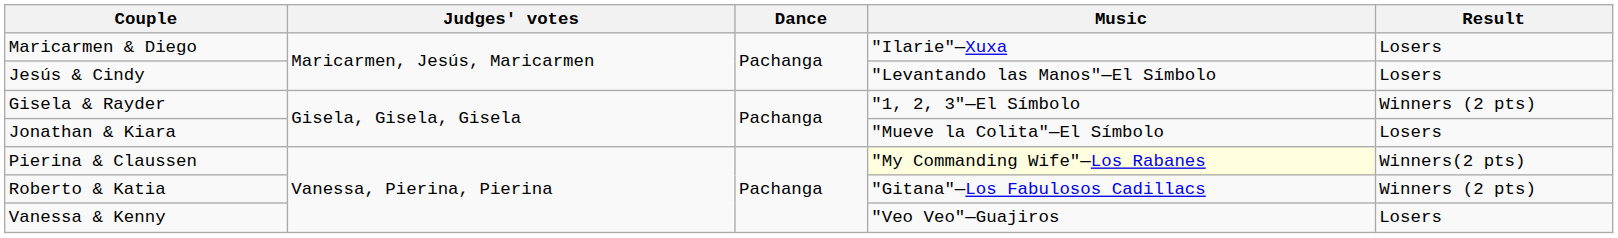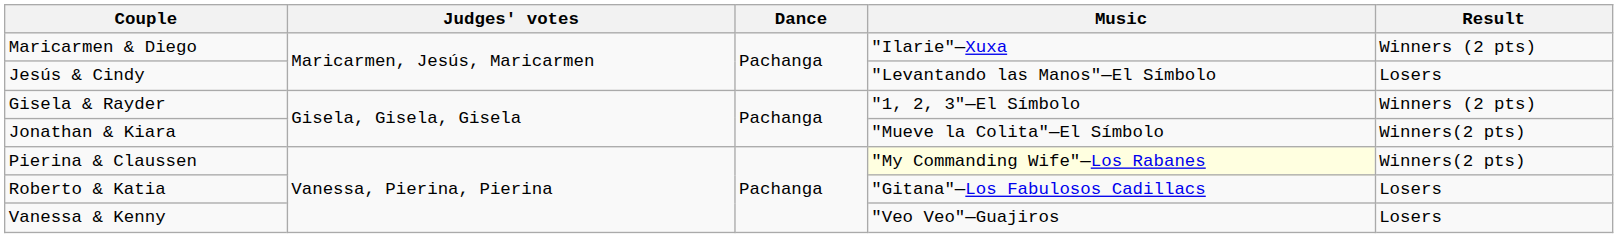Maricarmen & Diego | Result: Losers -> Winners (2 pts)
Jonathan & Kiara | Result: Losers -> Winners(2 pts)
Roberto & Katia | Result: Winners (2 pts) -> Losers
